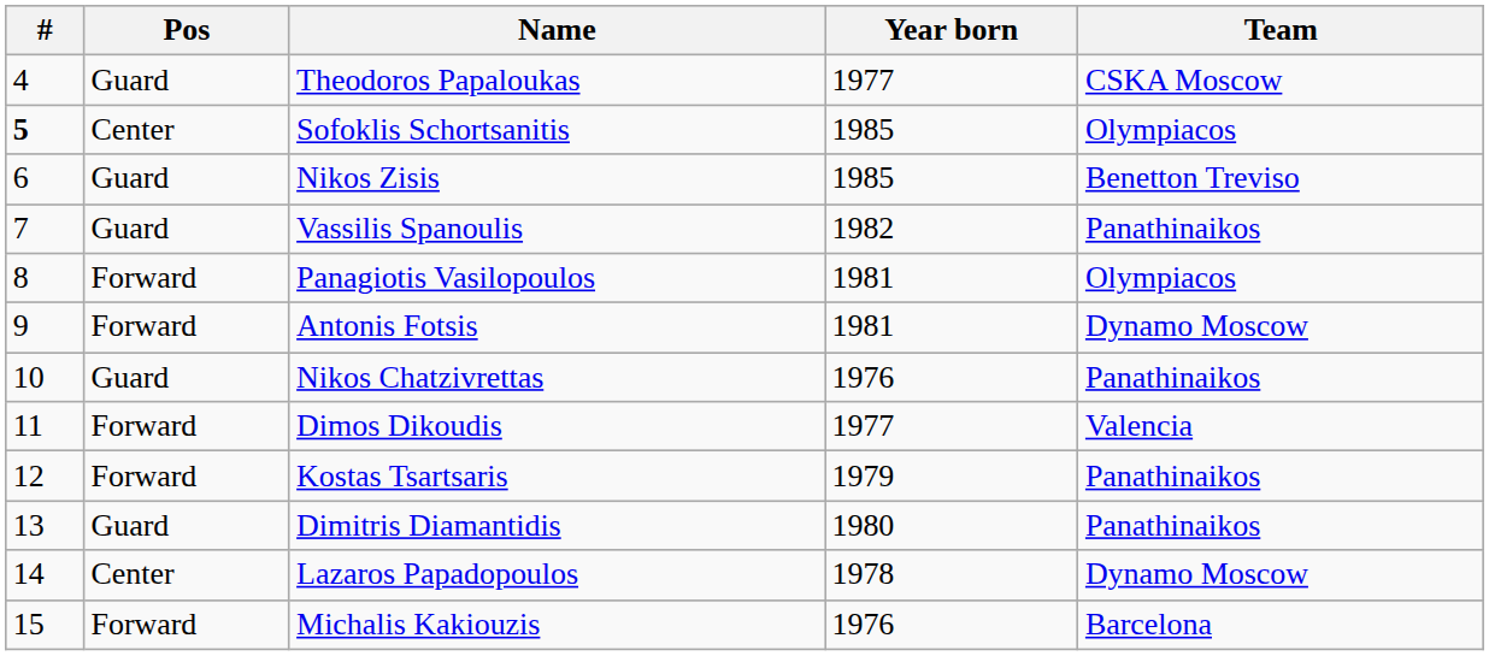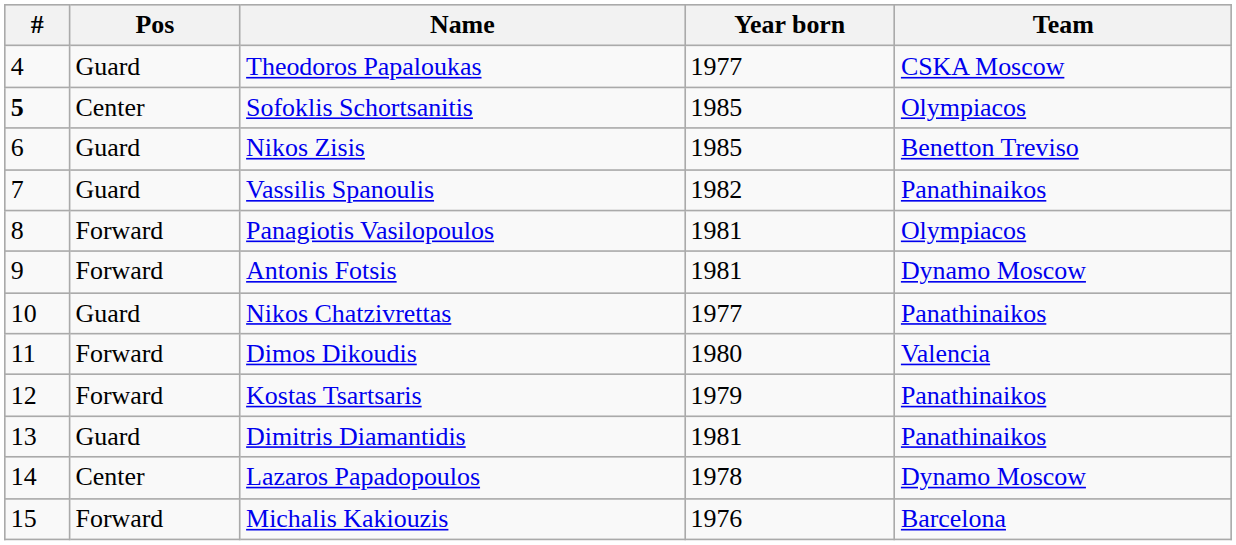Nikos Chatzivrettas | Year born: 1976 -> 1977
Dimos Dikoudis | Year born: 1977 -> 1980
Dimitris Diamantidis | Year born: 1980 -> 1981
